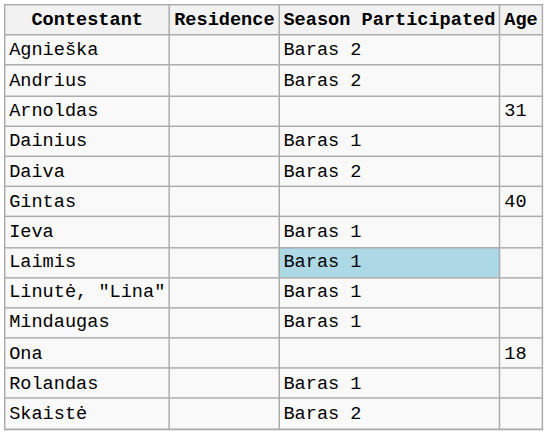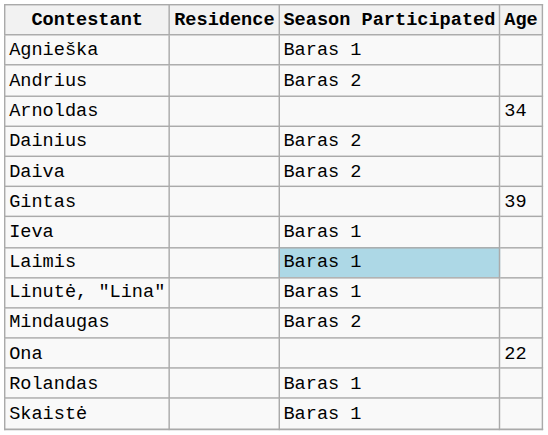Agnieška | Season Participated: Baras 2 -> Baras 1
Arnoldas | Age: 31 -> 34
Dainius | Season Participated: Baras 1 -> Baras 2
Gintas | Age: 40 -> 39
Mindaugas | Season Participated: Baras 1 -> Baras 2
Ona | Age: 18 -> 22
Skaistė | Season Participated: Baras 2 -> Baras 1
